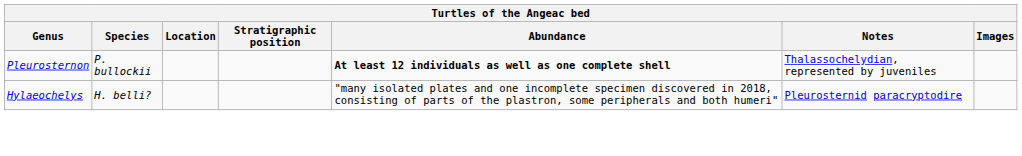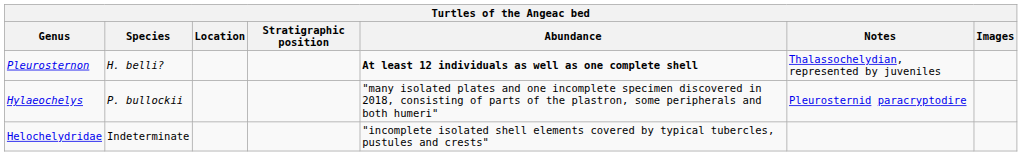Pleurosternon | Species: P. bullockii -> H. belli?
Hylaeochelys | Species: H. belli? -> P. bullockii
+ row: Helochelydridae | Indeterminate | "incomplete isolated shell elements covered by typical tubercles, pustules and crests"
